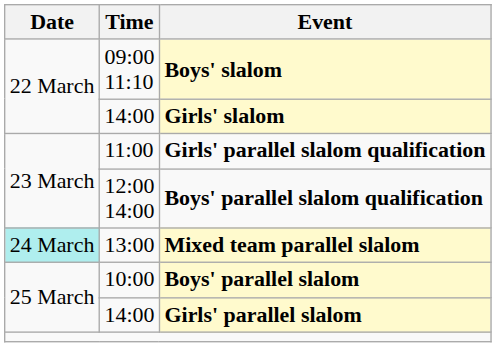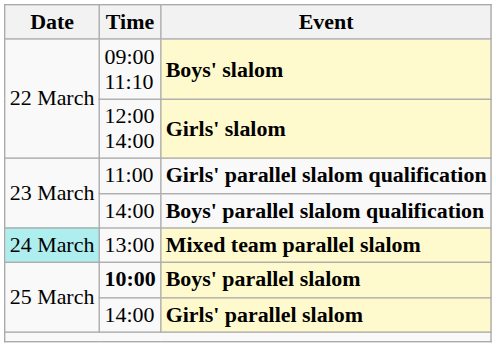Girls' slalom | Time: 14:00 -> 12:00 14:00
Boys' parallel slalom qualification | Time: 12:00 14:00 -> 14:00
Boys' parallel slalom | Time: normal -> bold
